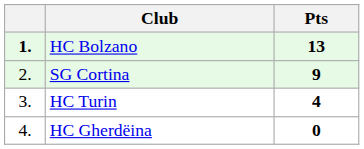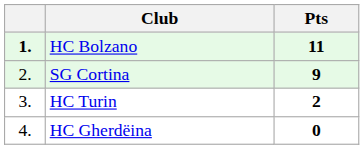HC Bolzano | Pts: 13 -> 11
HC Turin | Pts: 4 -> 2
